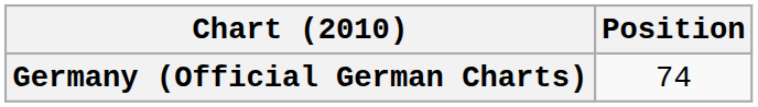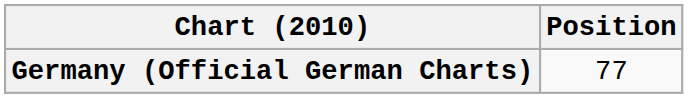Germany (Official German Charts) | Position: 74 -> 77
